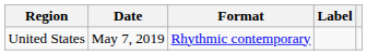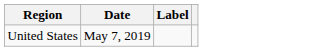- column: Format | Rhythmic contemporary
